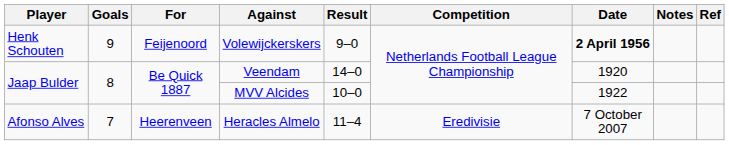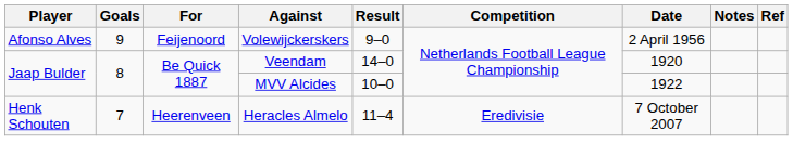Volewijckerskers | Player: Henk Schouten -> Afonso Alves
Volewijckerskers | Date: bold -> normal
Heracles Almelo | Player: Afonso Alves -> Henk Schouten
